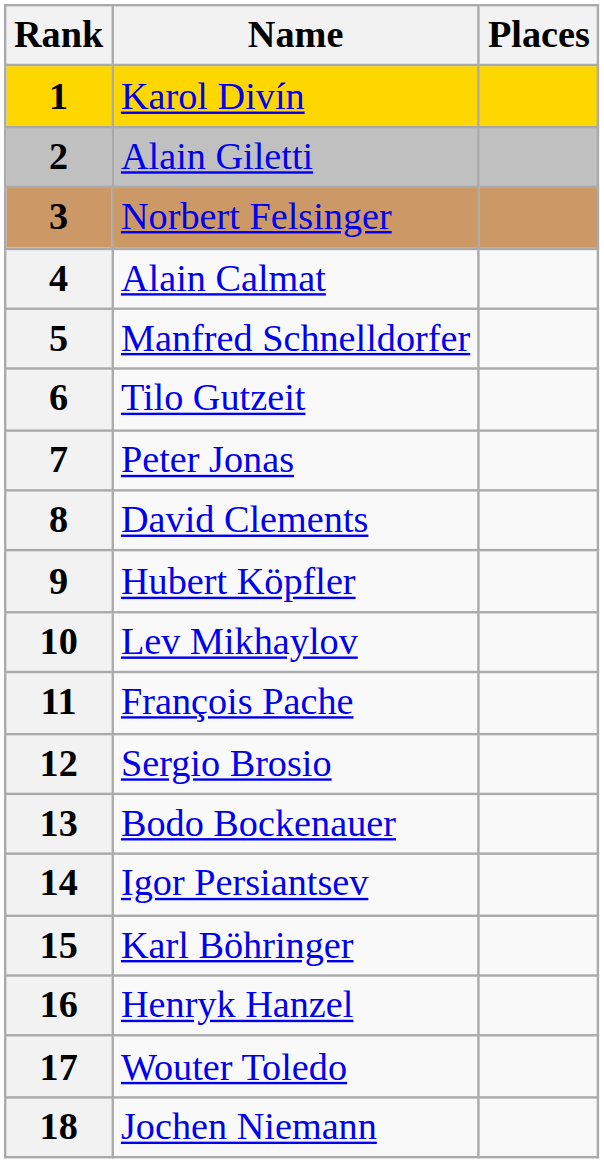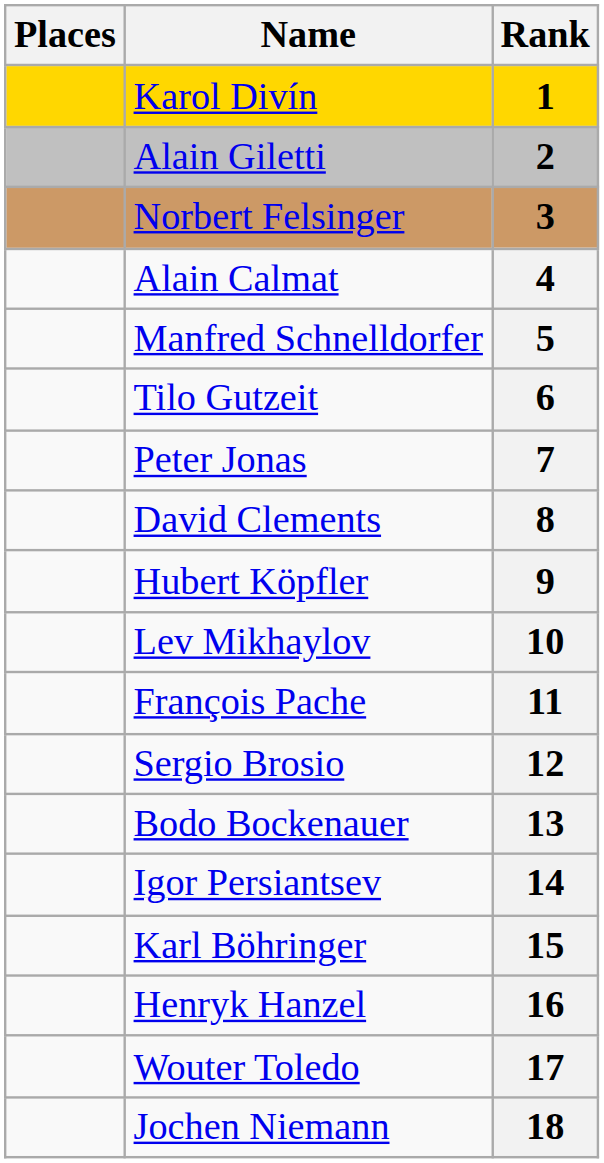columns swapped: Rank <-> Places
